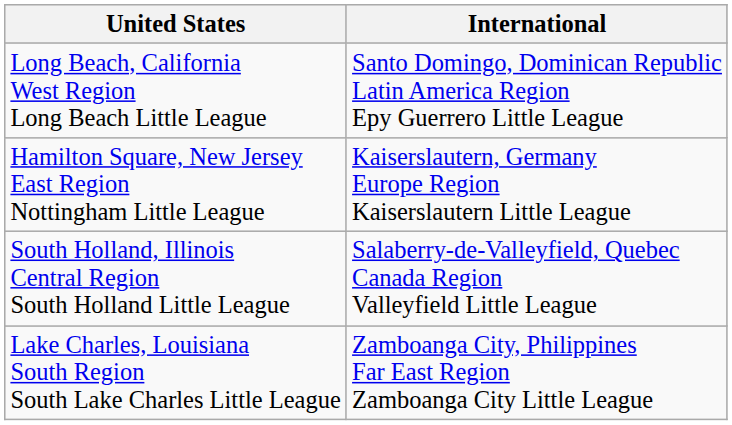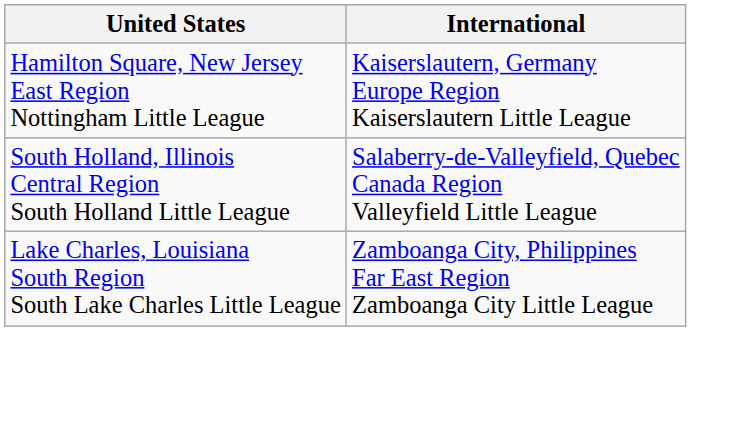- row: Long Beach, California West Region Long Beach Little League | Santo Domingo, Dominican Republic Latin America Region Epy Guerrero Little League
